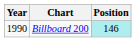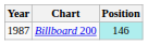Billboard 200 | Year: 1990 -> 1987
